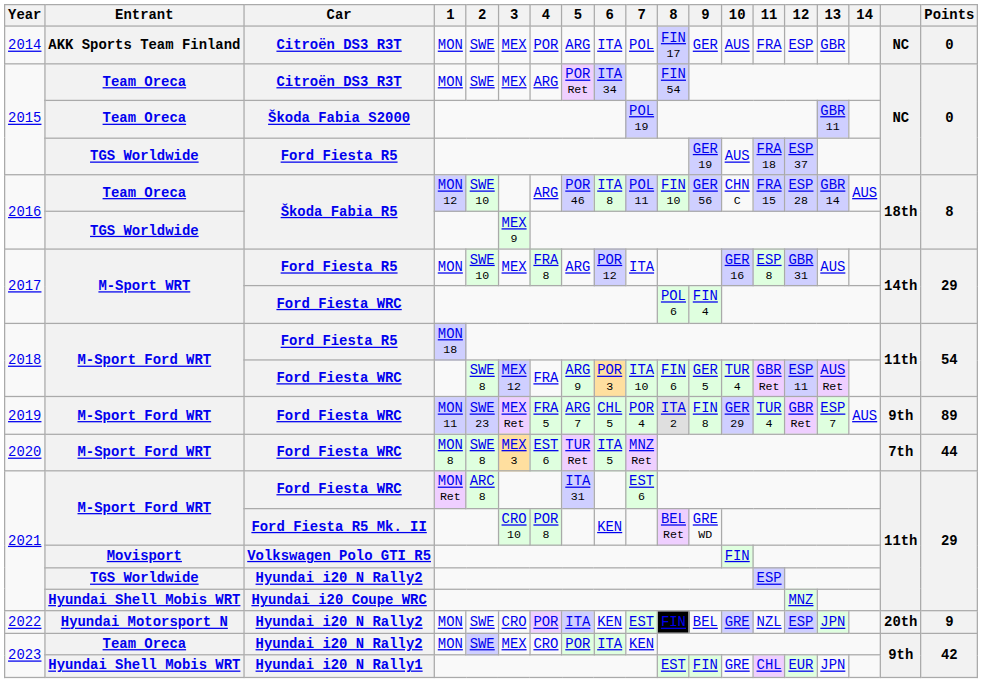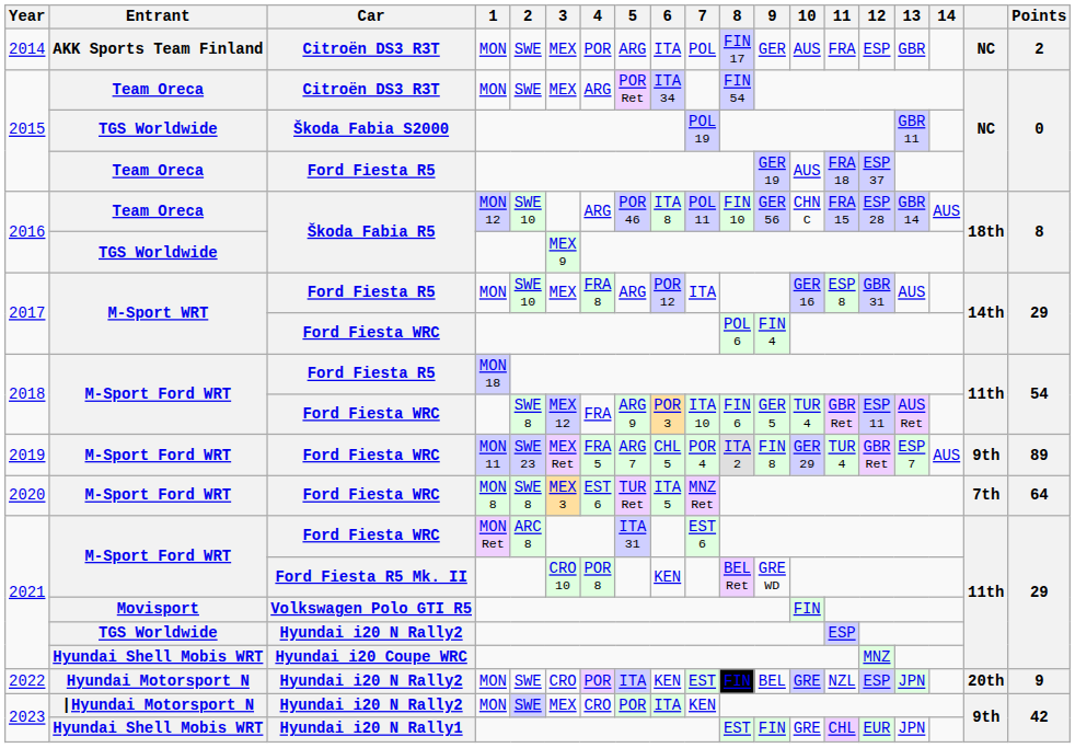2014 | Points: 0 -> 2
2015 / Škoda Fabia S2000 | Entrant: Team Oreca -> TGS Worldwide
2015 / Ford Fiesta R5 | Entrant: TGS Worldwide -> Team Oreca
2020 | Points: 44 -> 64
2023 / Hyundai i20 N Rally2 | Entrant: Team Oreca -> |Hyundai Motorsport N
